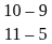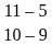rows swapped: 11 – 5 <-> 10 – 9
